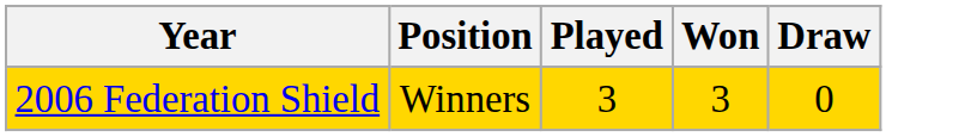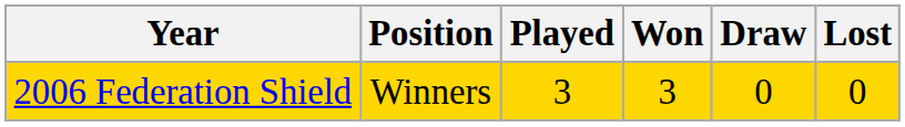+ column: Lost | 0
